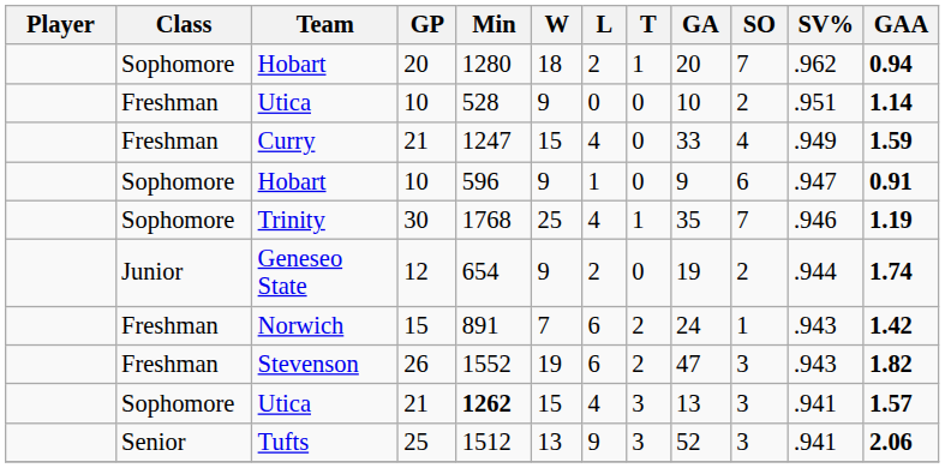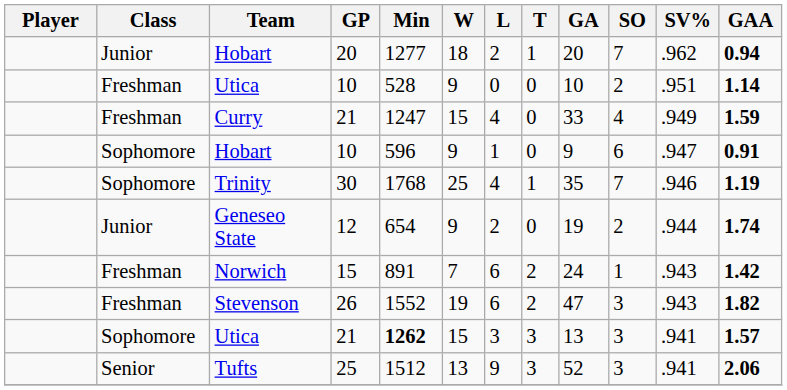Hobart / 20 | Class: Sophomore -> Junior
Hobart / 20 | Min: 1280 -> 1277
Utica / 21 | L: 4 -> 3
